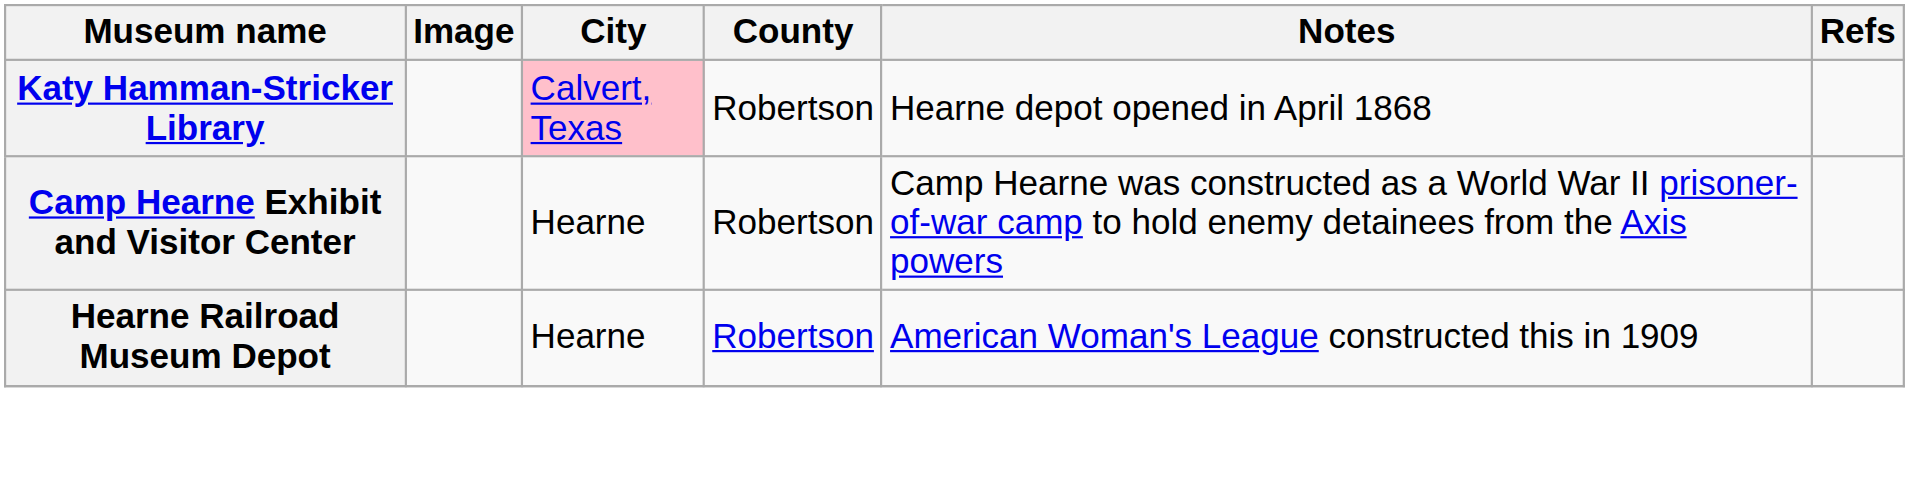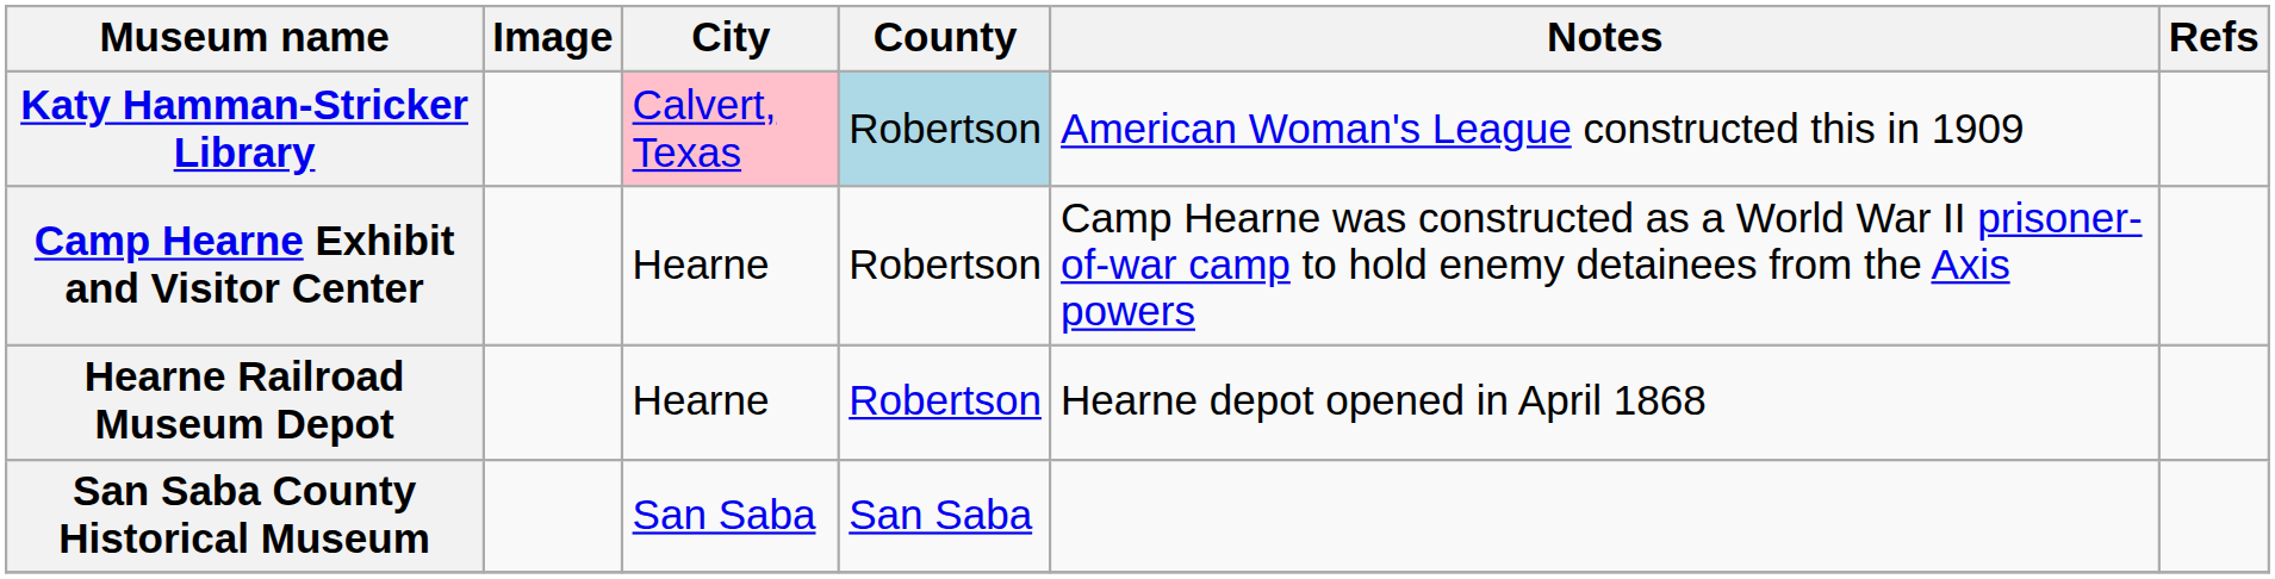Katy Hamman-Stricker Library | County: no background -> lightblue background
Katy Hamman-Stricker Library | Notes: Hearne depot opened in April 1868 -> American Woman's League constructed this in 1909
Hearne Railroad Museum Depot | Notes: American Woman's League constructed this in 1909 -> Hearne depot opened in April 1868
+ row: San Saba County Historical Museum | San Saba | San Saba
